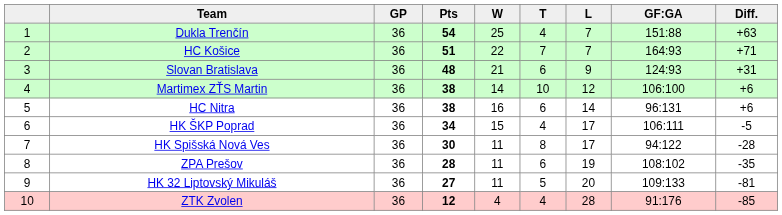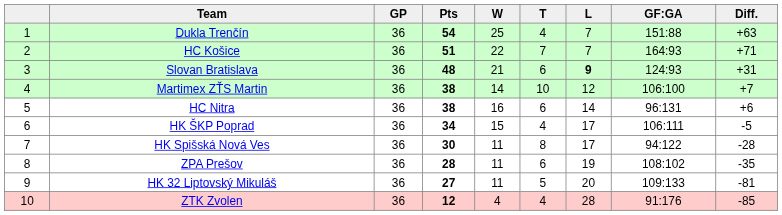Slovan Bratislava | L: normal -> bold
Martimex ZŤS Martin | Diff.: +6 -> +7
